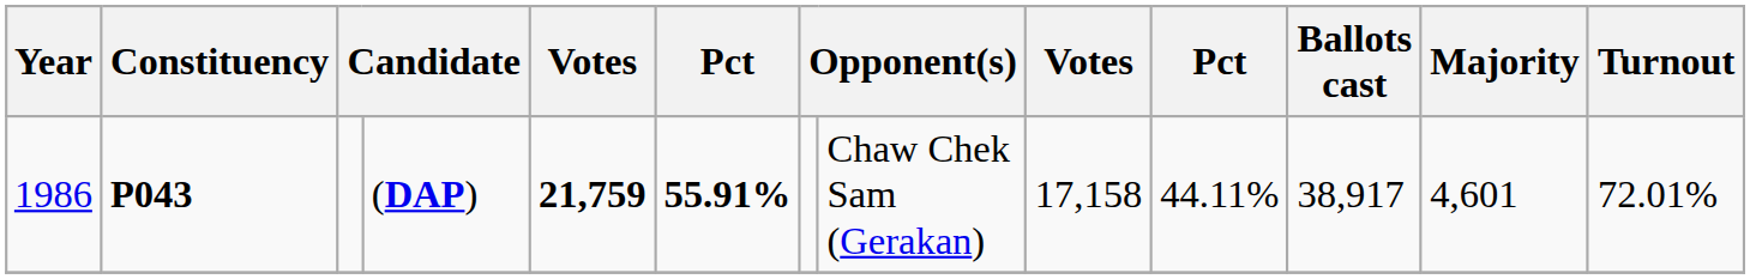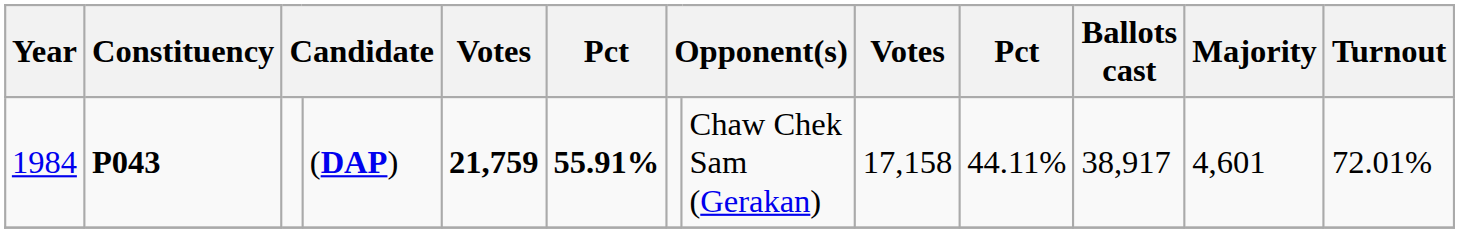(DAP) | Year: 1986 -> 1984
